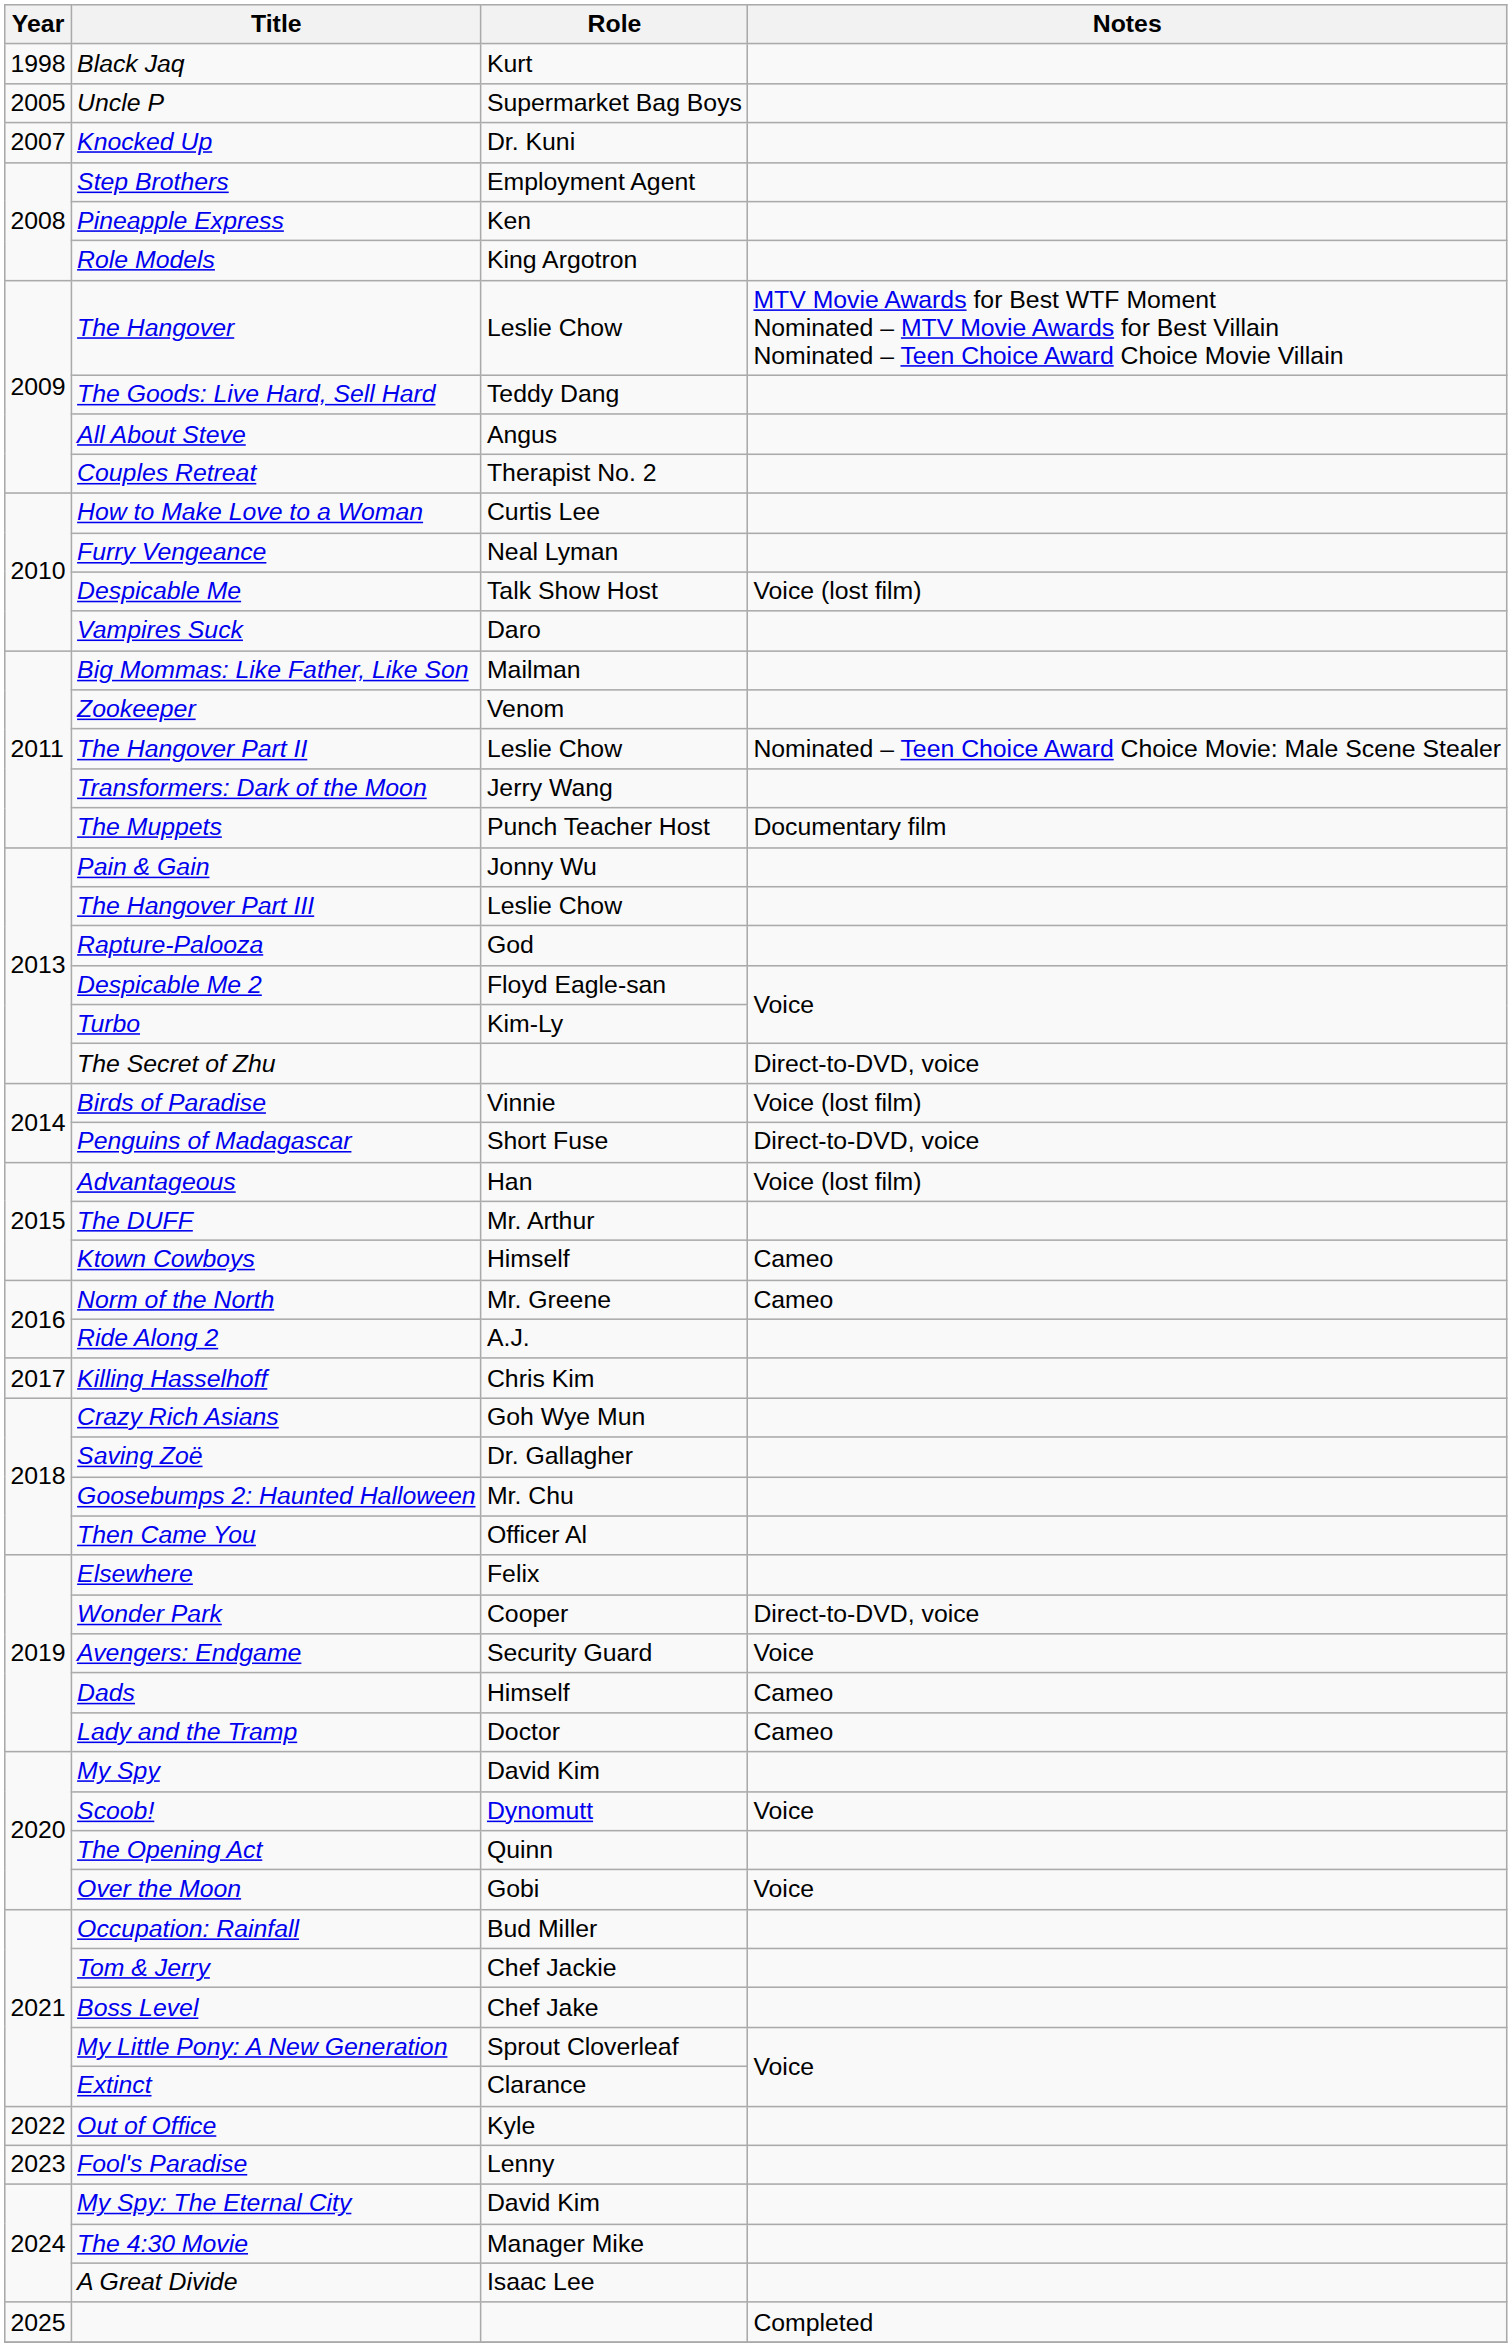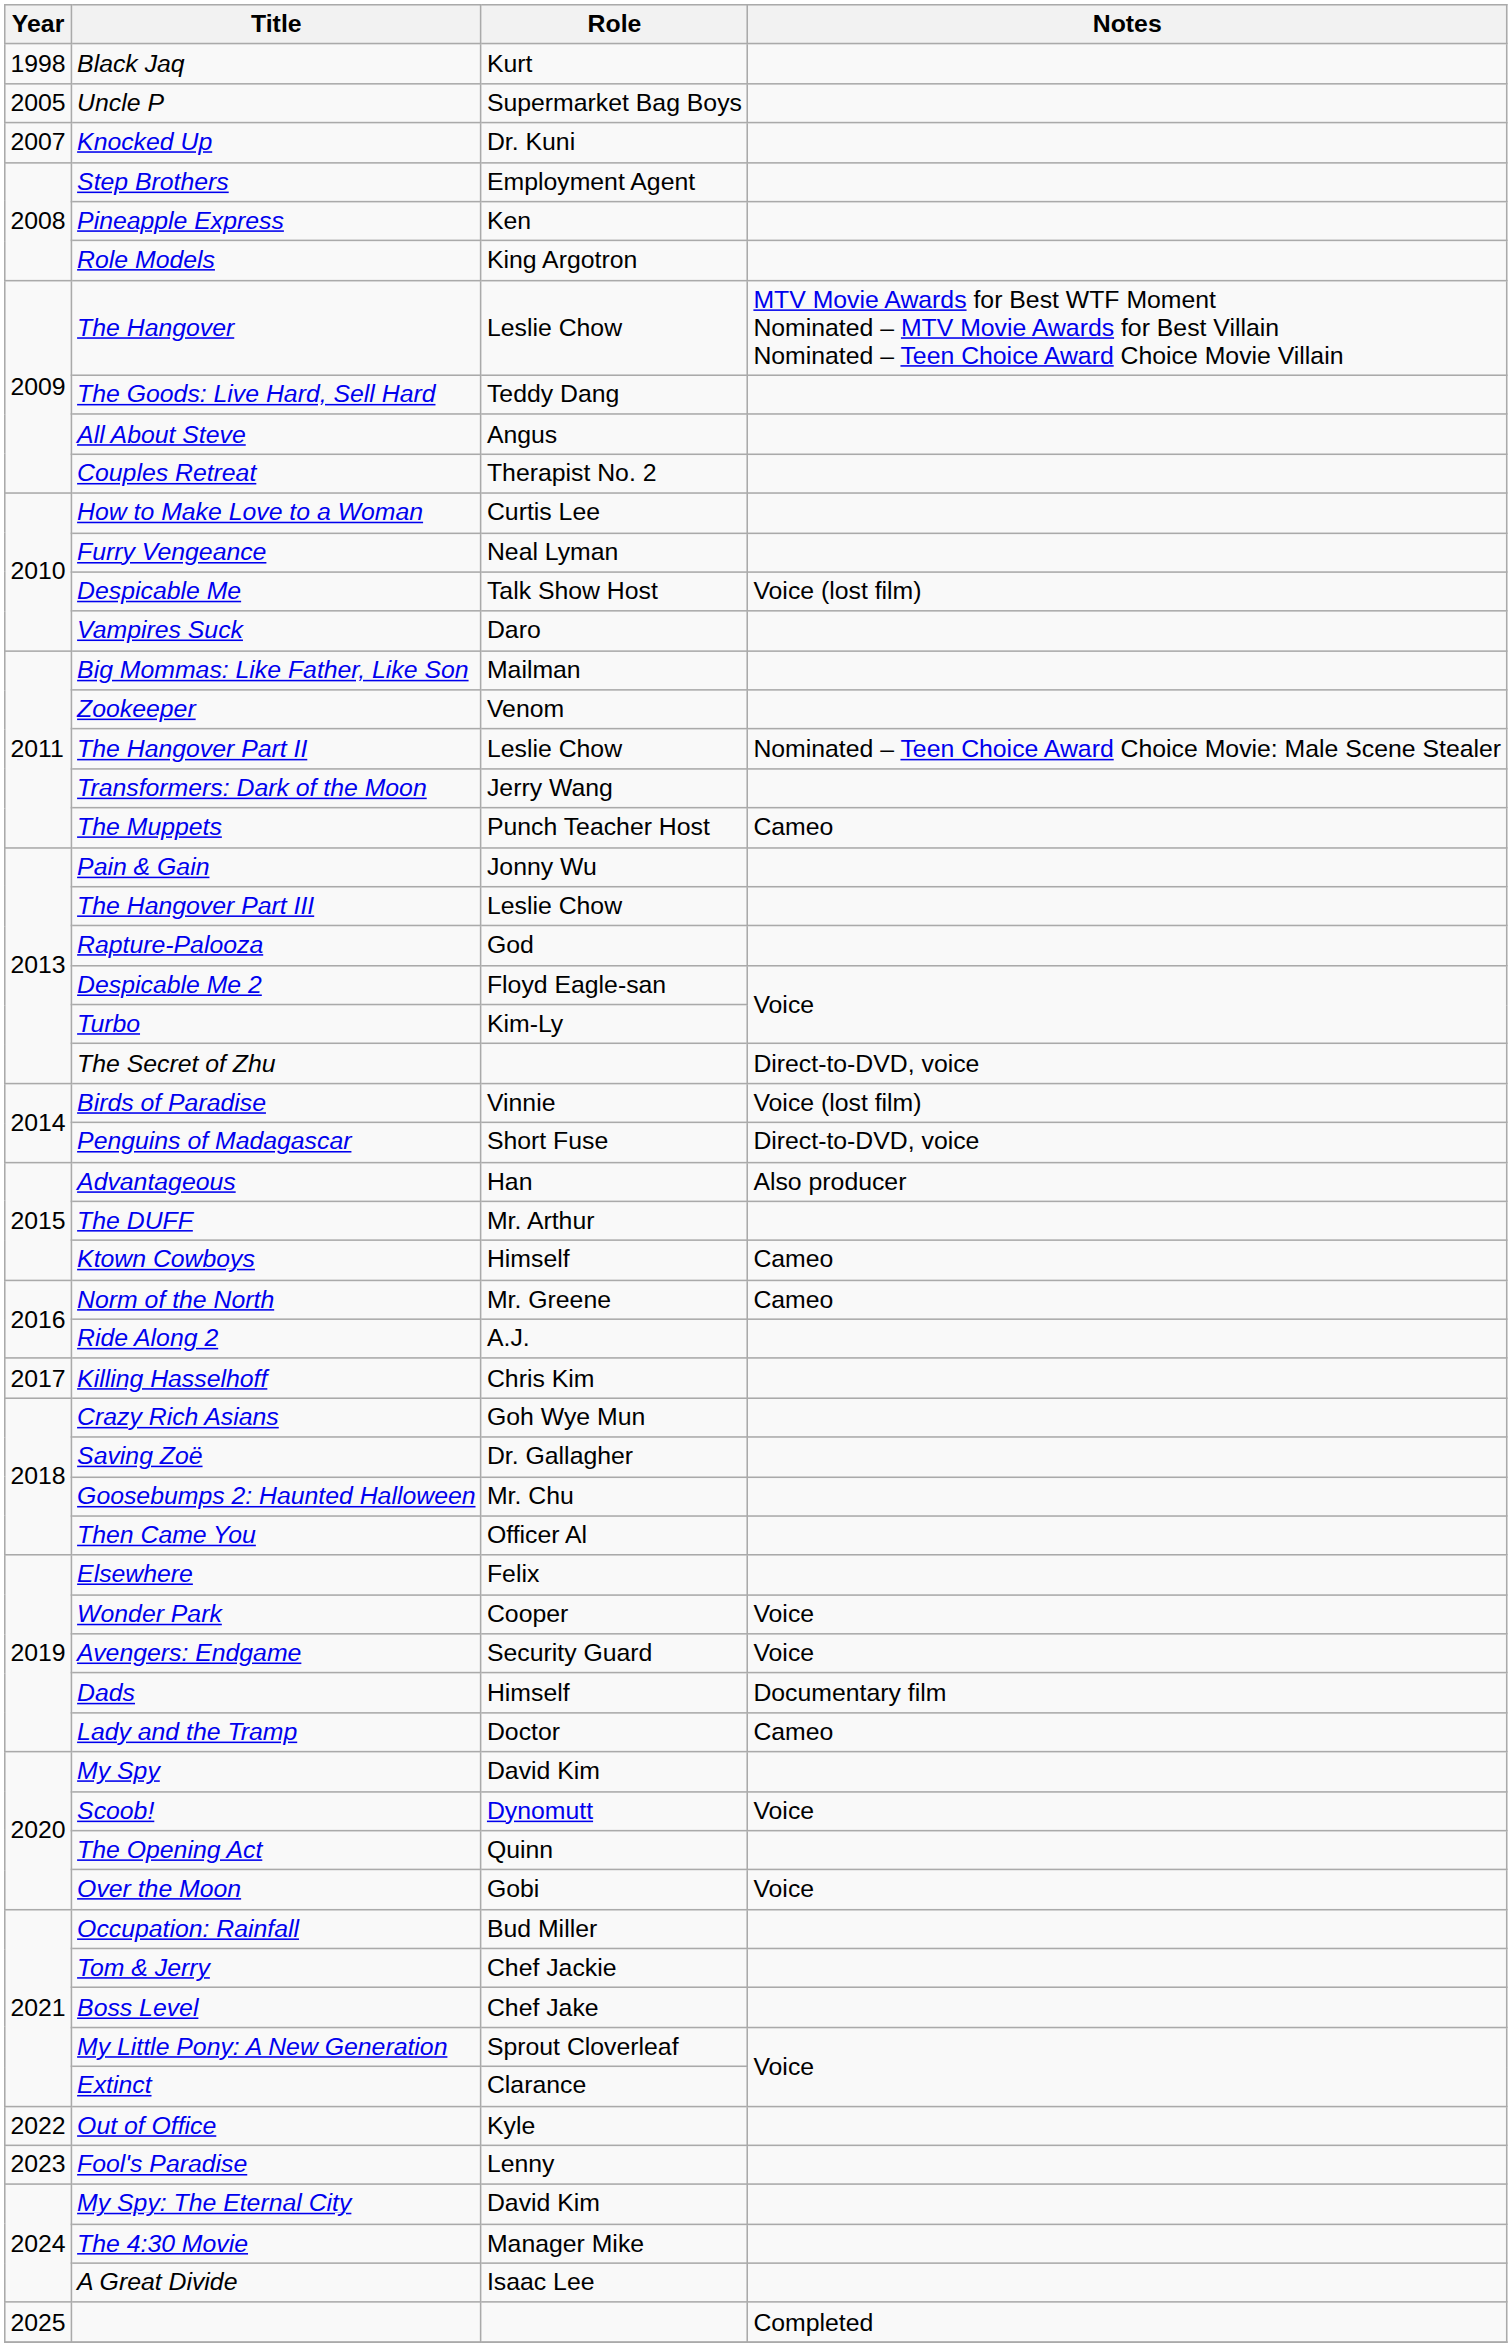The Muppets | Notes: Documentary film -> Cameo
Advantageous | Notes: Voice (lost film) -> Also producer
Wonder Park | Notes: Direct-to-DVD, voice -> Voice
Dads | Notes: Cameo -> Documentary film
